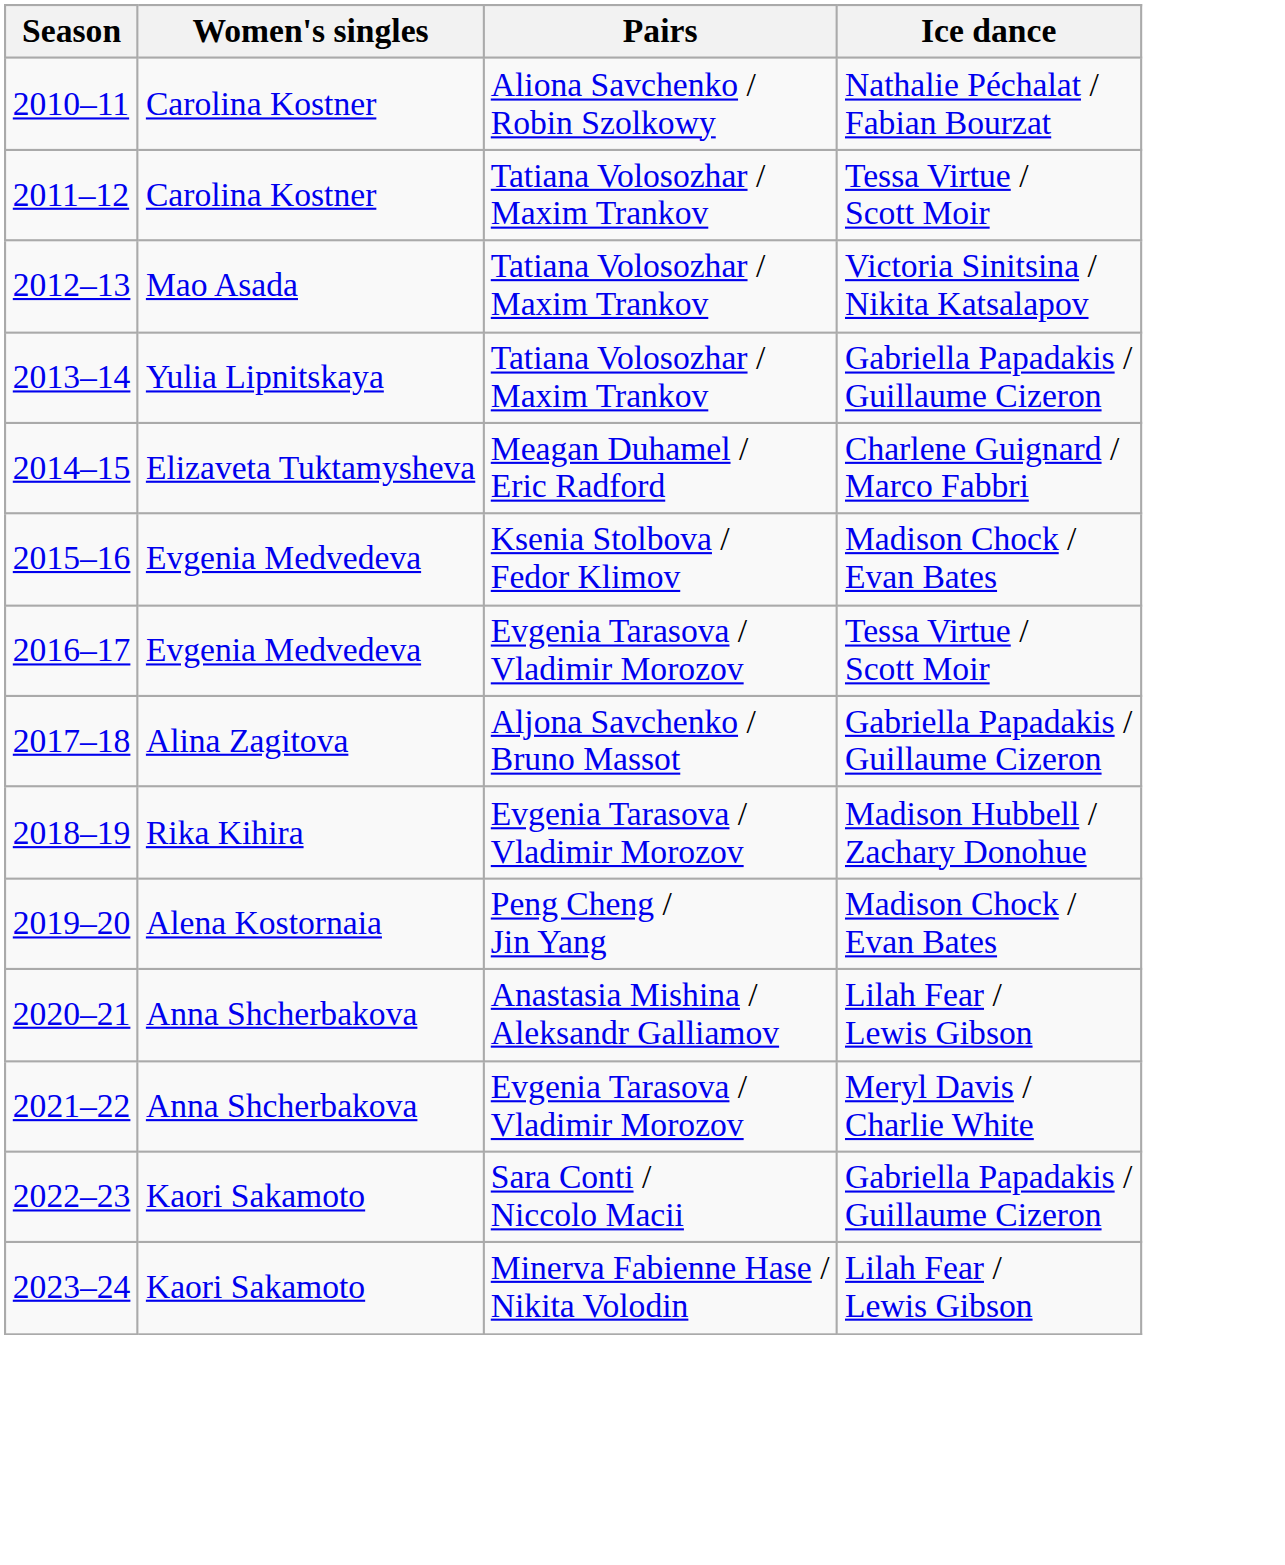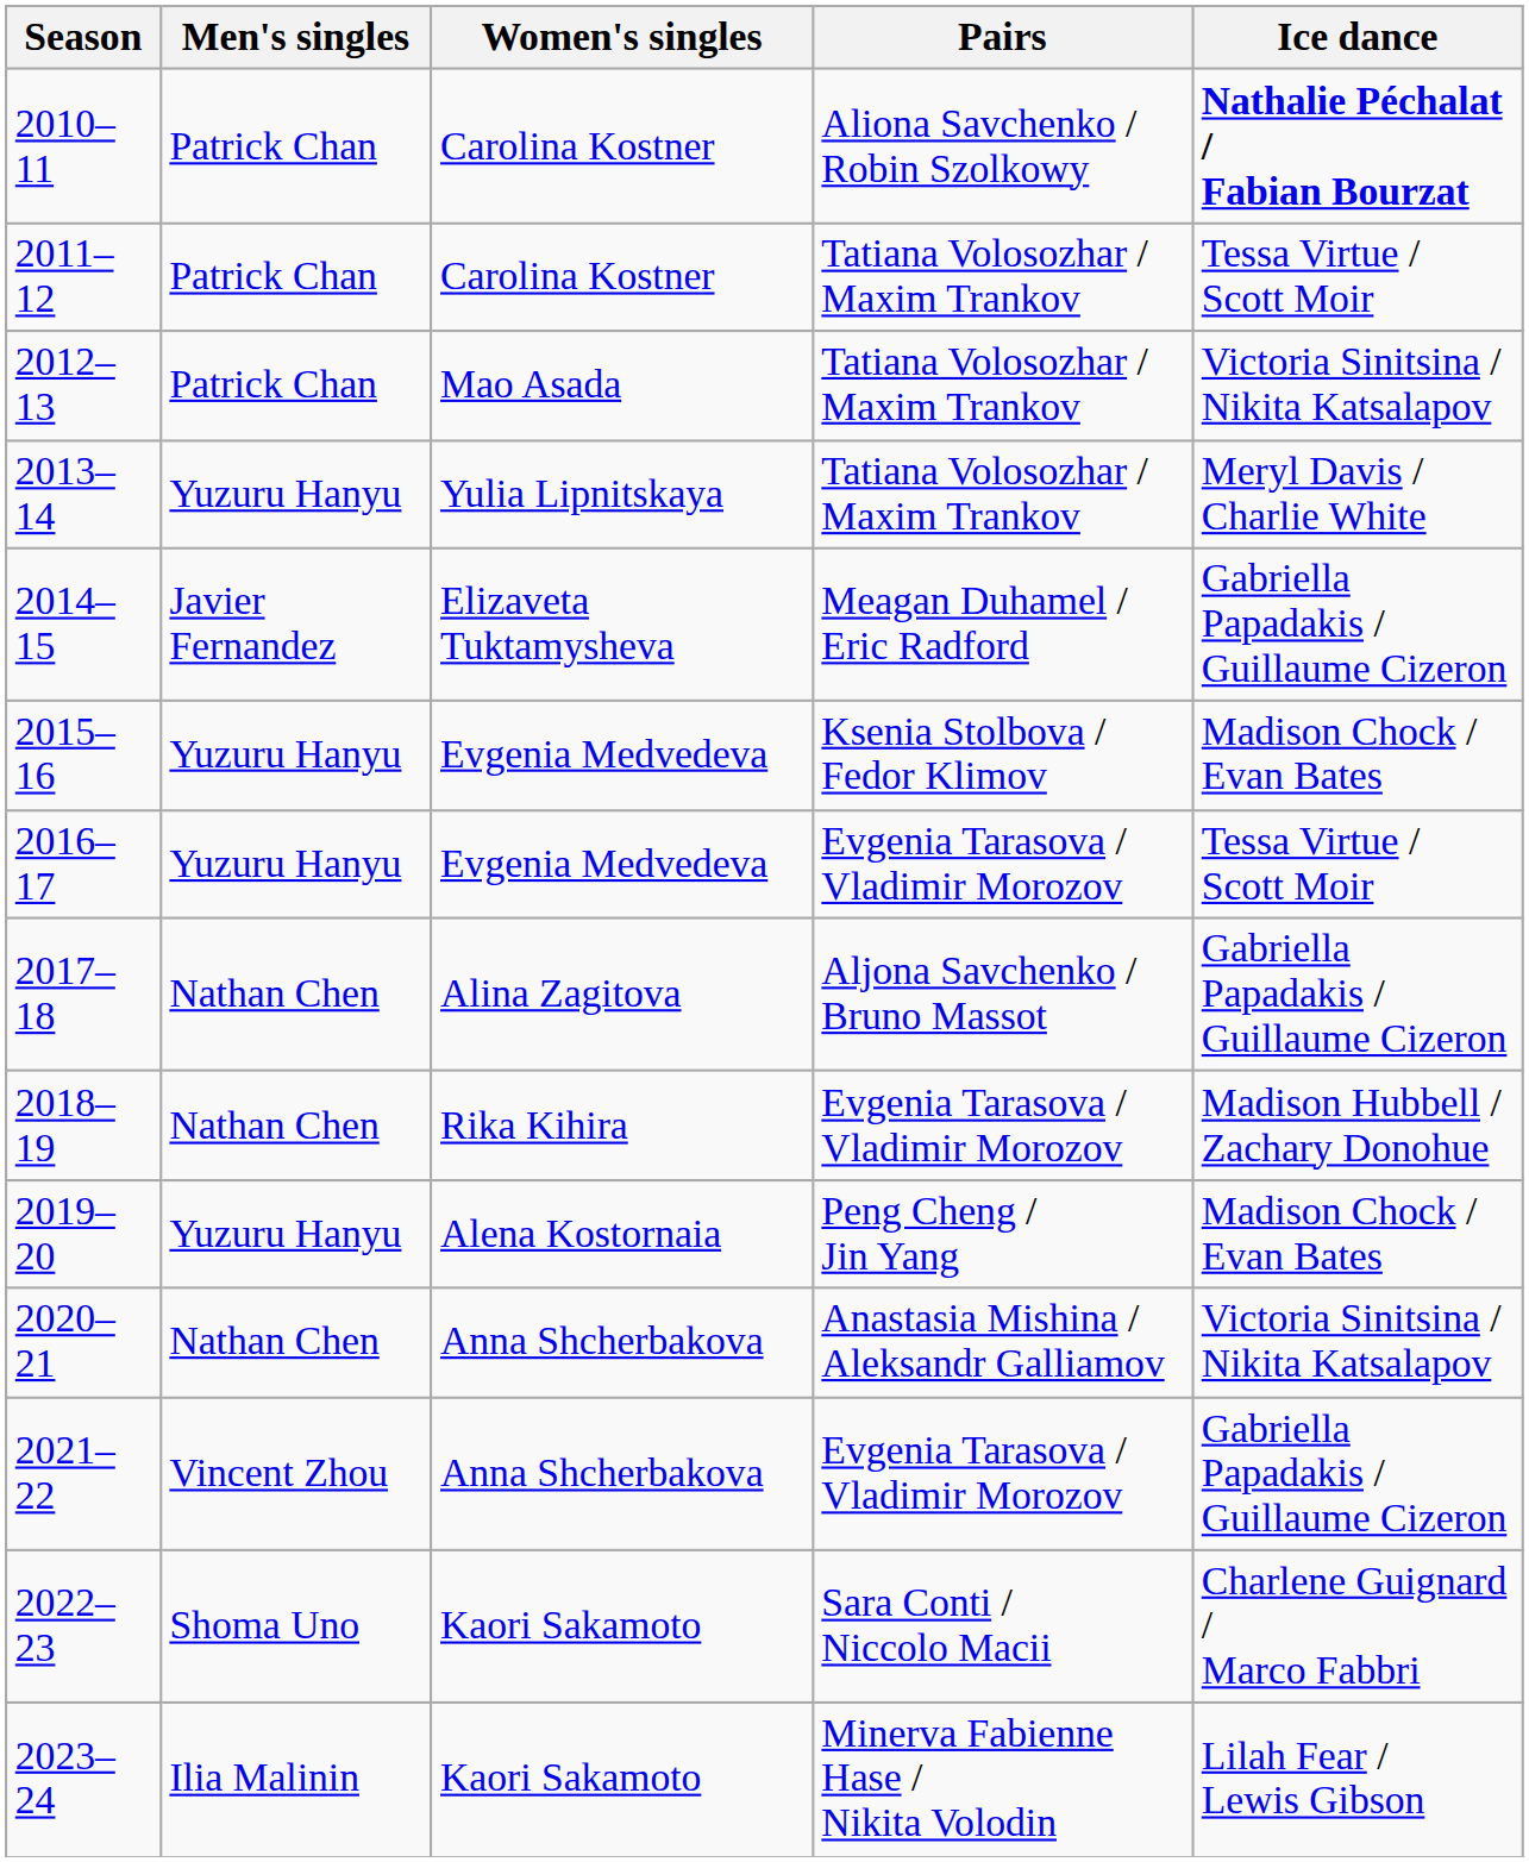+ column: Men's singles | Patrick Chan | Patrick Chan | Patrick Chan | Yuzuru Hanyu | Javier Fernandez | Yuzuru Hanyu | Yuzuru Hanyu | Nathan Chen | Nathan Chen | Yuzuru Hanyu | Nathan Chen | Vincent Zhou | Shoma Uno | Ilia Malinin
2010–11 | Ice dance: normal -> bold
2013–14 | Ice dance: Gabriella Papadakis / Guillaume Cizeron -> Meryl Davis / Charlie White
2014–15 | Ice dance: Charlene Guignard / Marco Fabbri -> Gabriella Papadakis / Guillaume Cizeron
2020–21 | Ice dance: Lilah Fear / Lewis Gibson -> Victoria Sinitsina / Nikita Katsalapov
2021–22 | Ice dance: Meryl Davis / Charlie White -> Gabriella Papadakis / Guillaume Cizeron
2022–23 | Ice dance: Gabriella Papadakis / Guillaume Cizeron -> Charlene Guignard / Marco Fabbri
